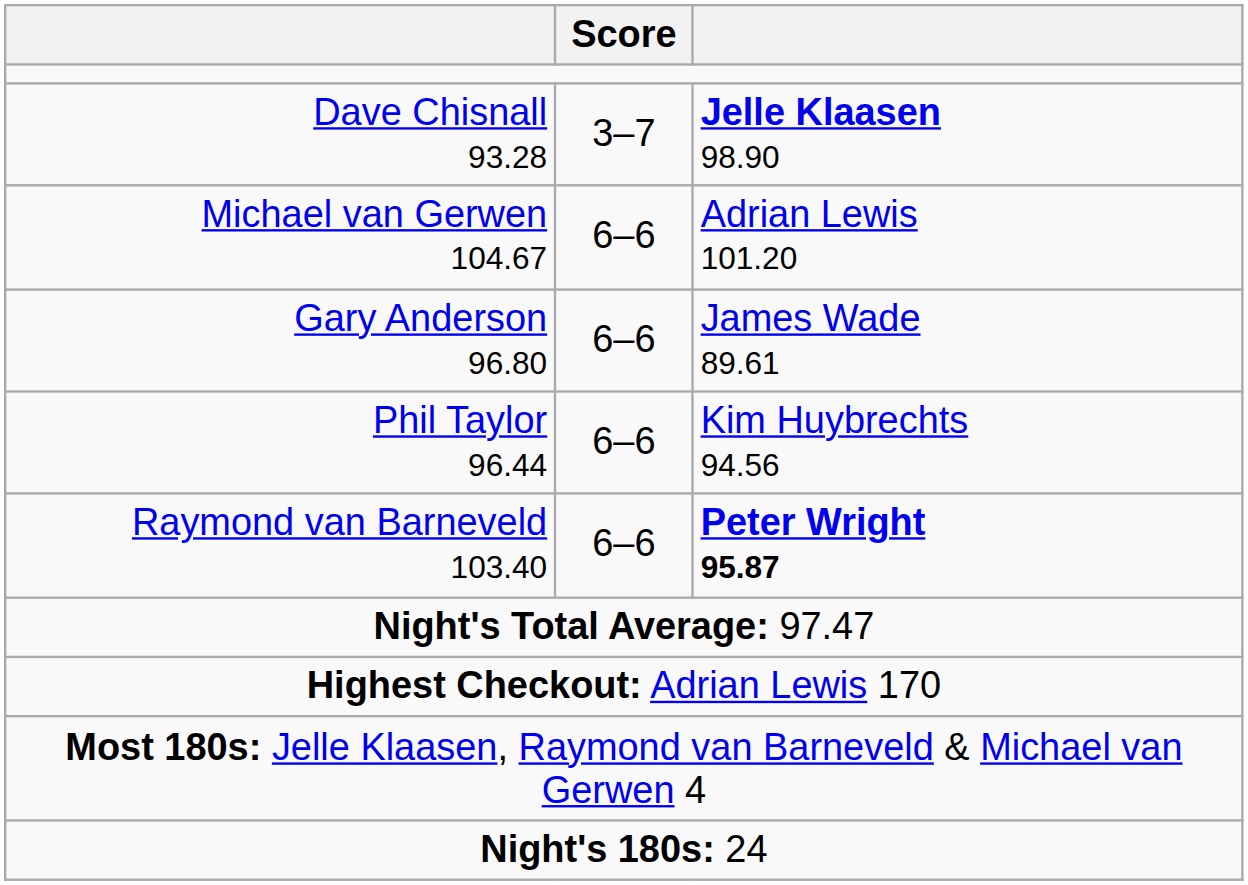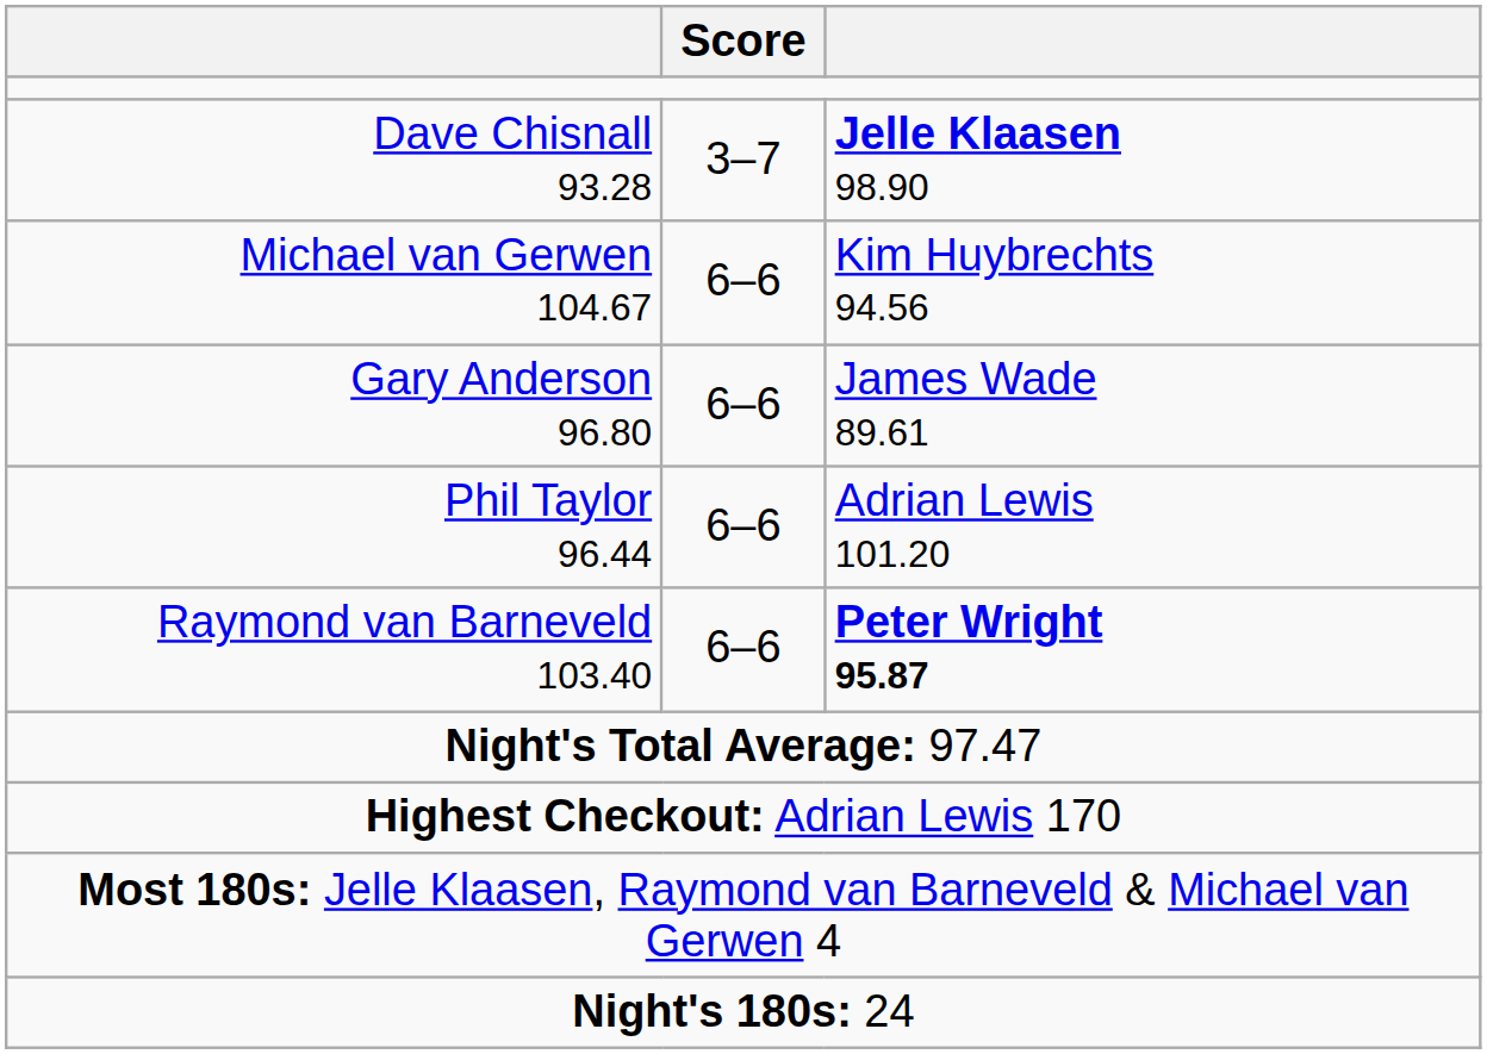Michael van Gerwen 104.67 | column 3: Adrian Lewis 101.20 -> Kim Huybrechts 94.56
Phil Taylor 96.44 | column 3: Kim Huybrechts 94.56 -> Adrian Lewis 101.20
